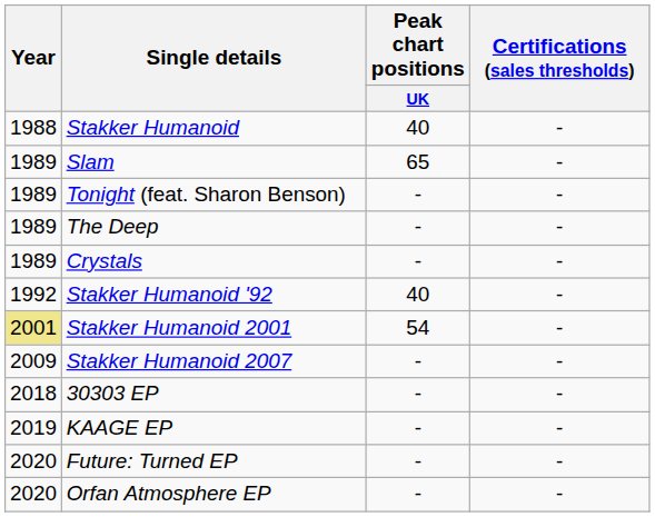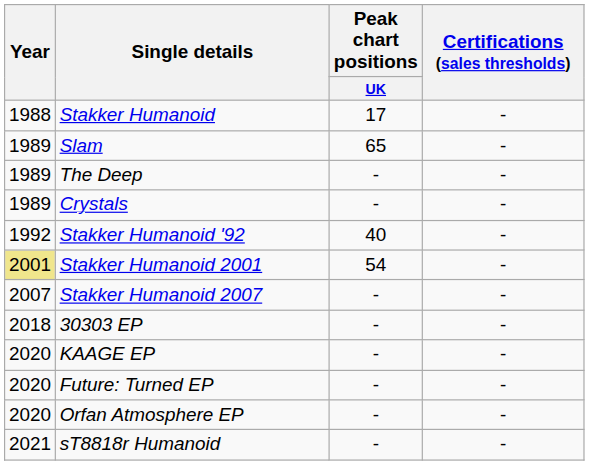Stakker Humanoid | Peak chart positions / UK: 40 -> 17
- row: 1989 | Tonight (feat. Sharon Benson) | - | -
Stakker Humanoid 2007 | Year: 2009 -> 2007
KAAGE EP | Year: 2019 -> 2020
+ row: 2021 | sT8818r Humanoid | - | -
